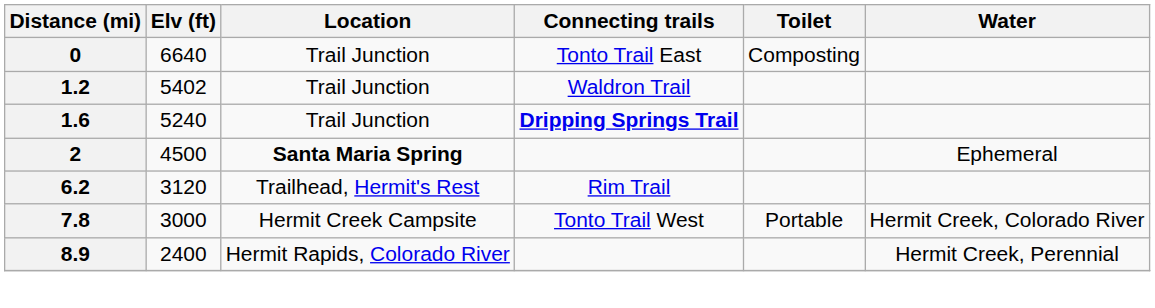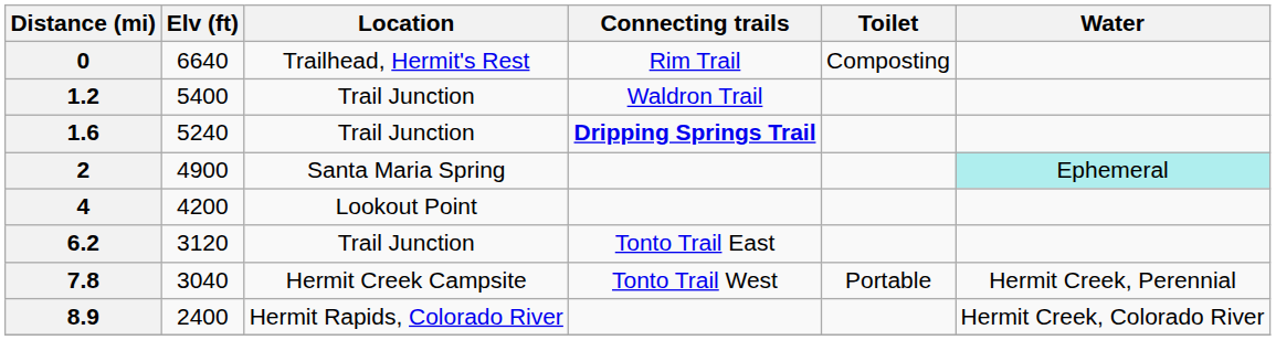0 | Location: Trail Junction -> Trailhead, Hermit's Rest
0 | Connecting trails: Tonto Trail East -> Rim Trail
1.2 | Elv (ft): 5402 -> 5400
2 | Elv (ft): 4500 -> 4900
2 | Location: bold -> normal
2 | Water: no background -> paleturquoise background
+ row: 4 | 4200 | Lookout Point
6.2 | Location: Trailhead, Hermit's Rest -> Trail Junction
6.2 | Connecting trails: Rim Trail -> Tonto Trail East
7.8 | Elv (ft): 3000 -> 3040
7.8 | Water: Hermit Creek, Colorado River -> Hermit Creek, Perennial
8.9 | Water: Hermit Creek, Perennial -> Hermit Creek, Colorado River
